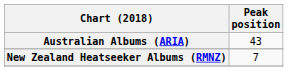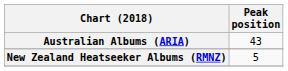New Zealand Heatseeker Albums (RMNZ) | Peak position: 7 -> 5
